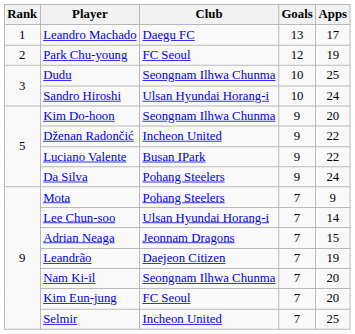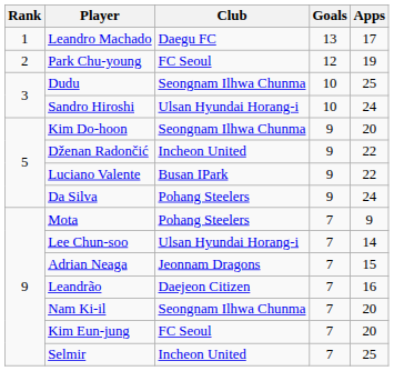Leandrão | Apps: 19 -> 16
